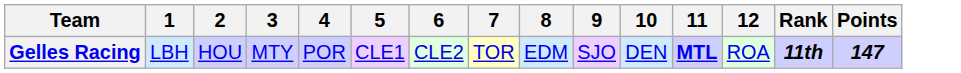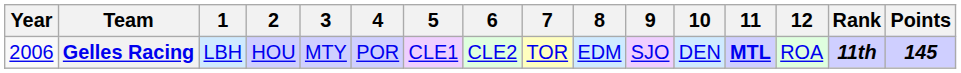+ column: Year | 2006
Gelles Racing | Points: 147 -> 145
